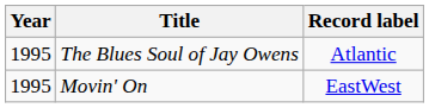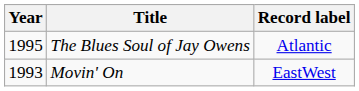Movin' On | Year: 1995 -> 1993
